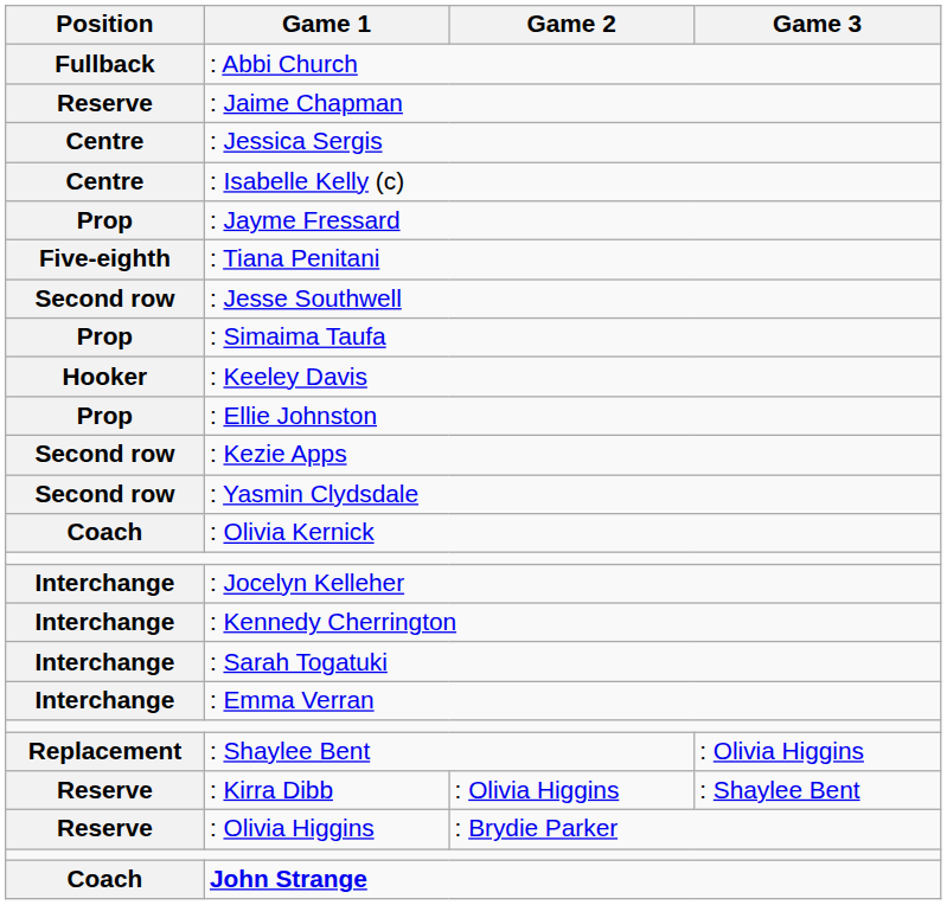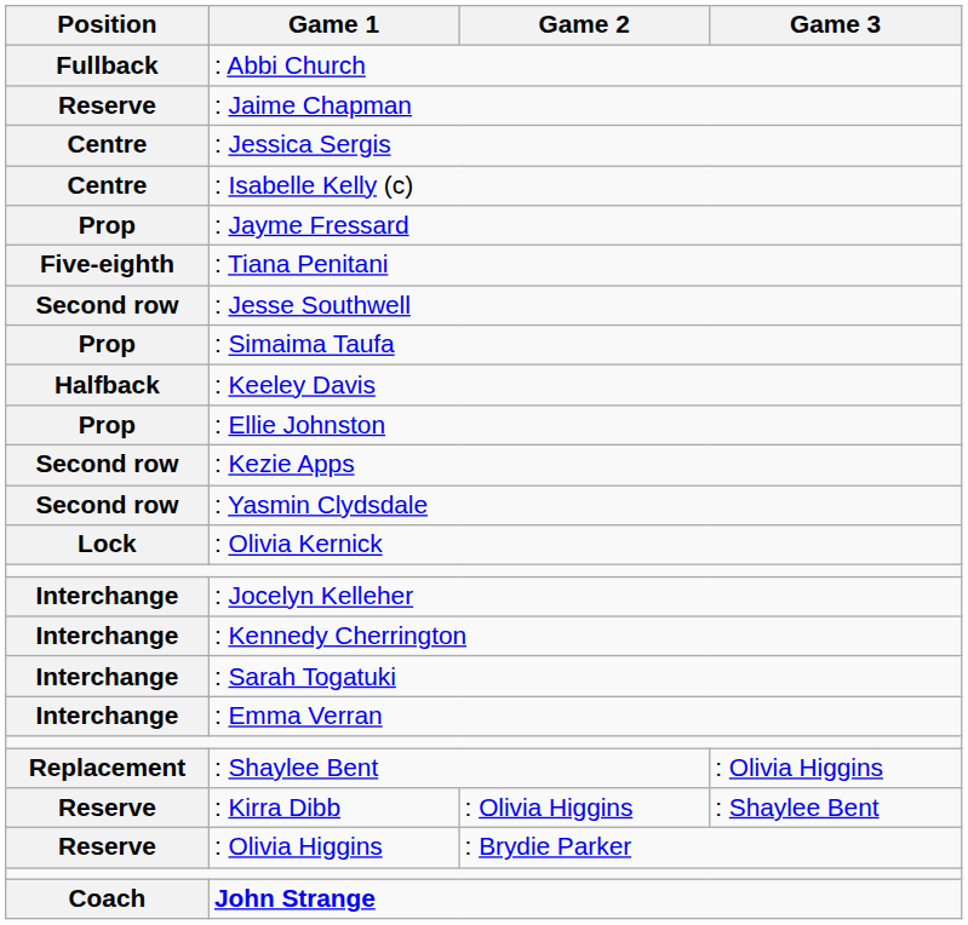: Keeley Davis | Position: Hooker -> Halfback
: Olivia Kernick | Position: Coach -> Lock
